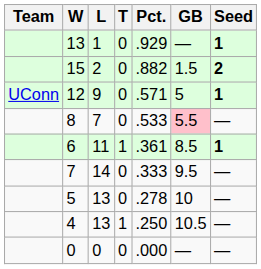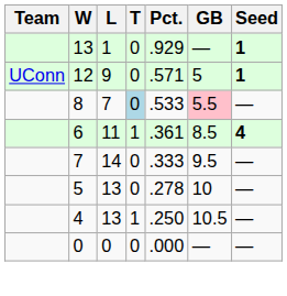- row: 15 | 2 | 0 | .882 | 1.5 | 2
8 | T: no background -> lightblue background
6 | Seed: 1 -> 4
